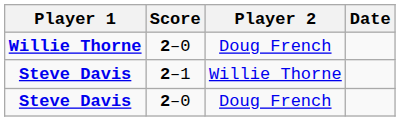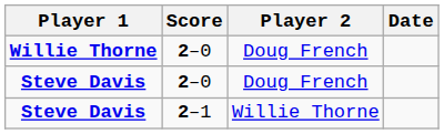rows swapped: Steve Davis / 2–1 <-> Steve Davis / 2–0
